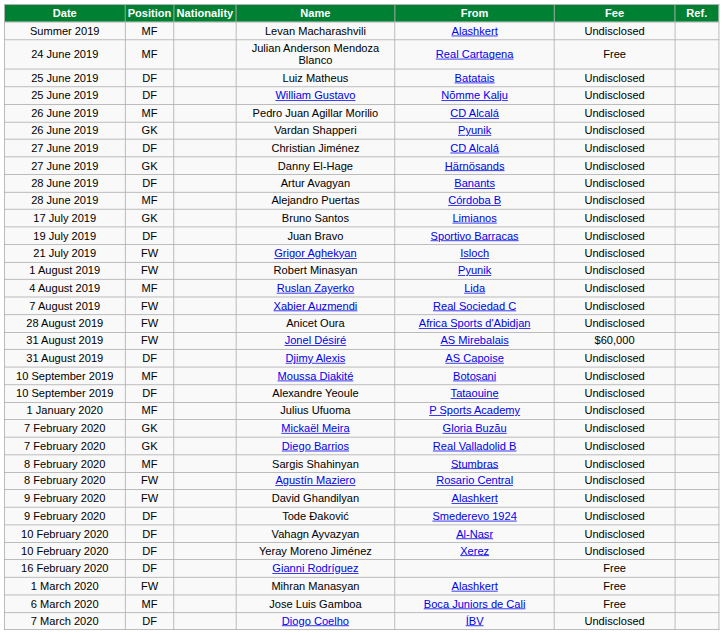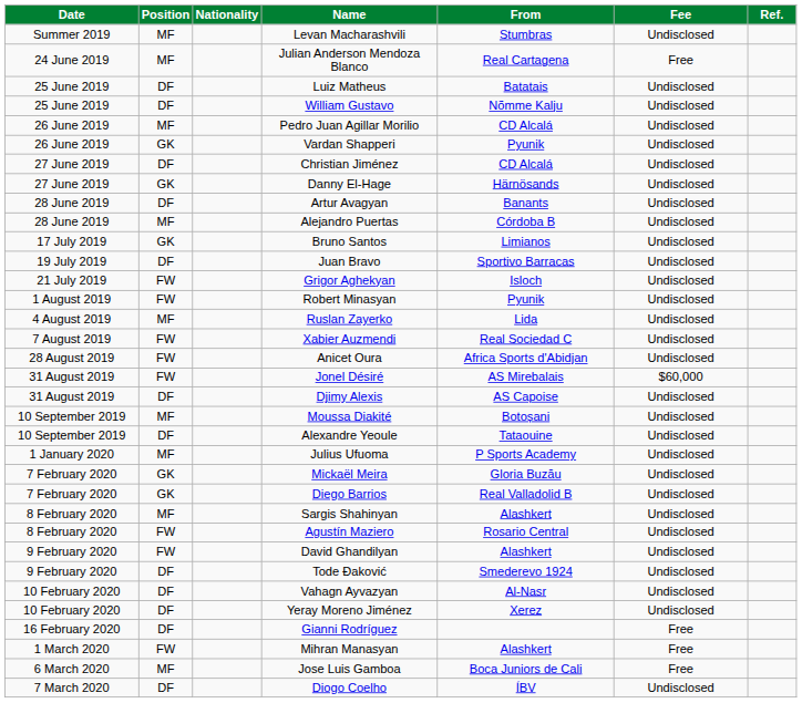Levan Macharashvili | From: Alashkert -> Stumbras
Sargis Shahinyan | From: Stumbras -> Alashkert
